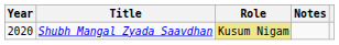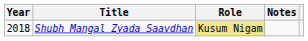Shubh Mangal Zyada Saavdhan | Year: 2020 -> 2018
